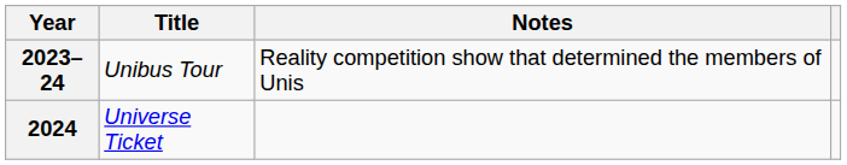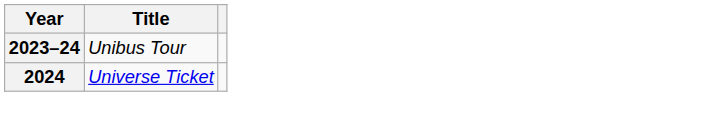- column: Notes | Reality competition show that determined the members of Unis
